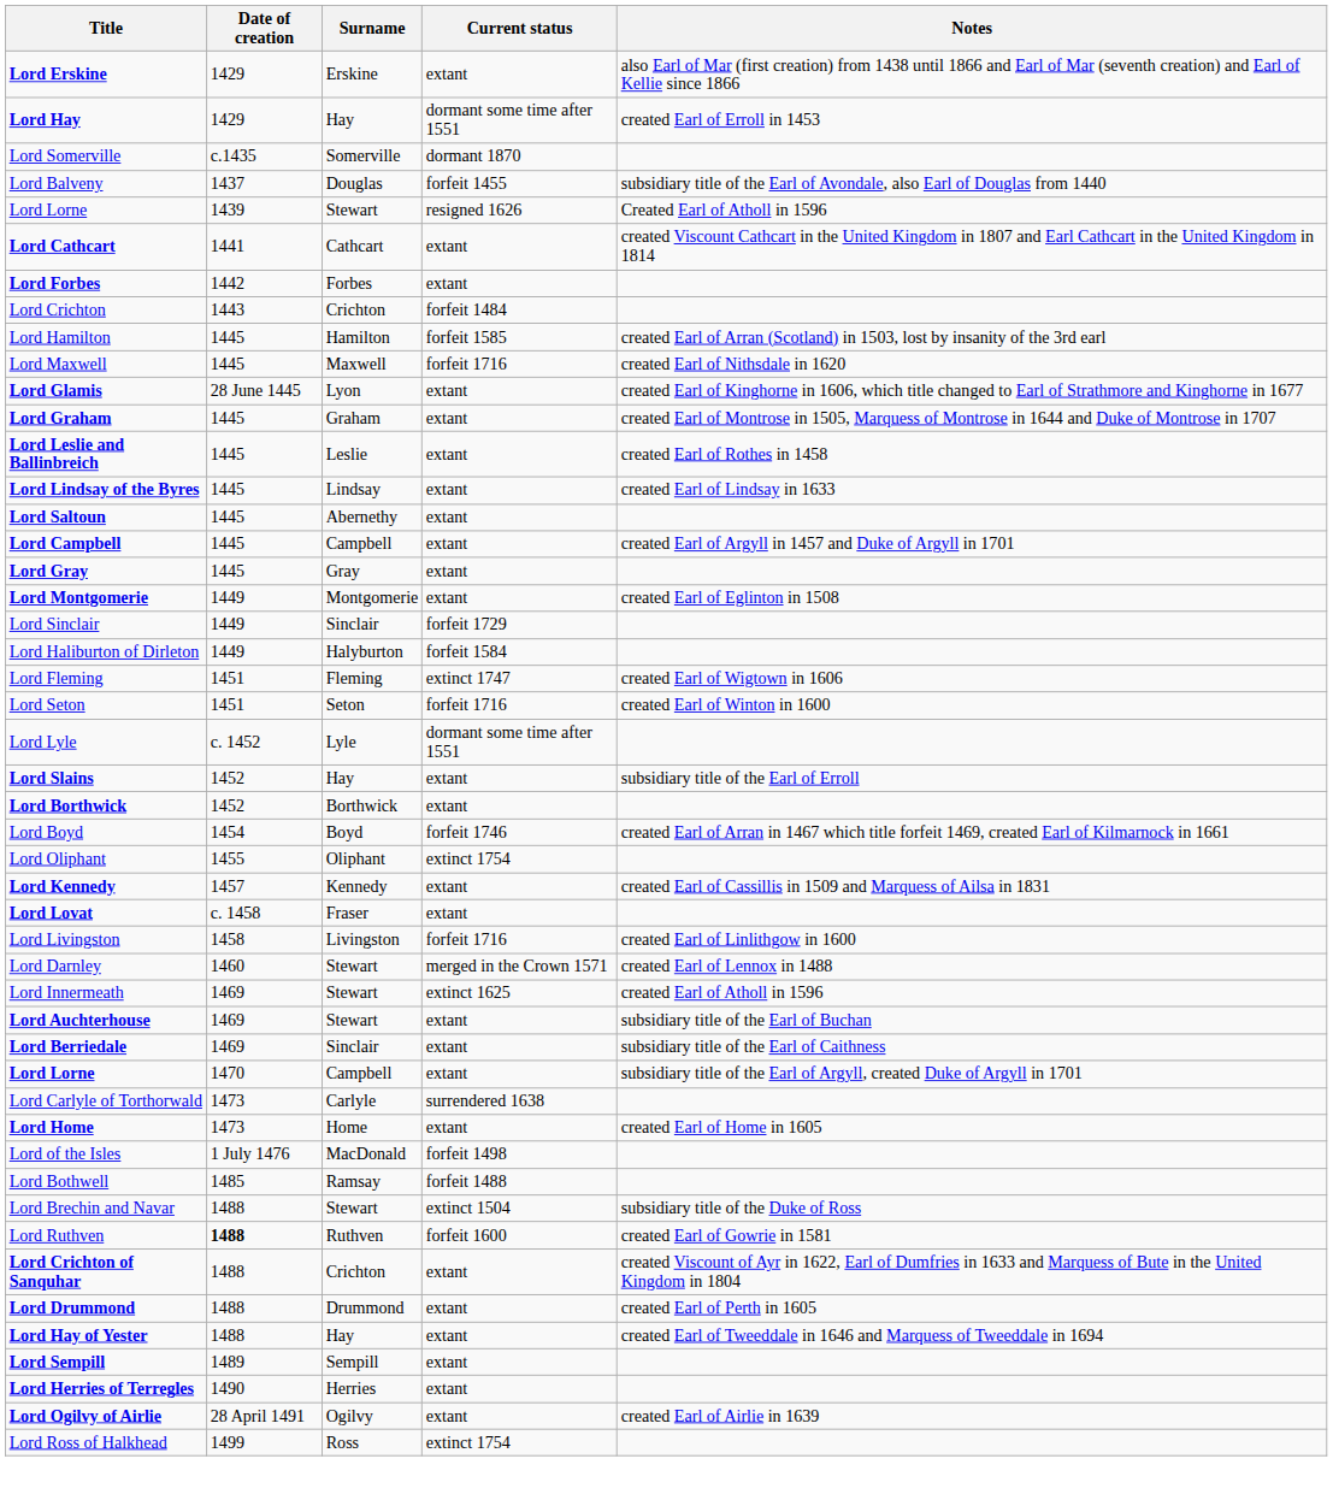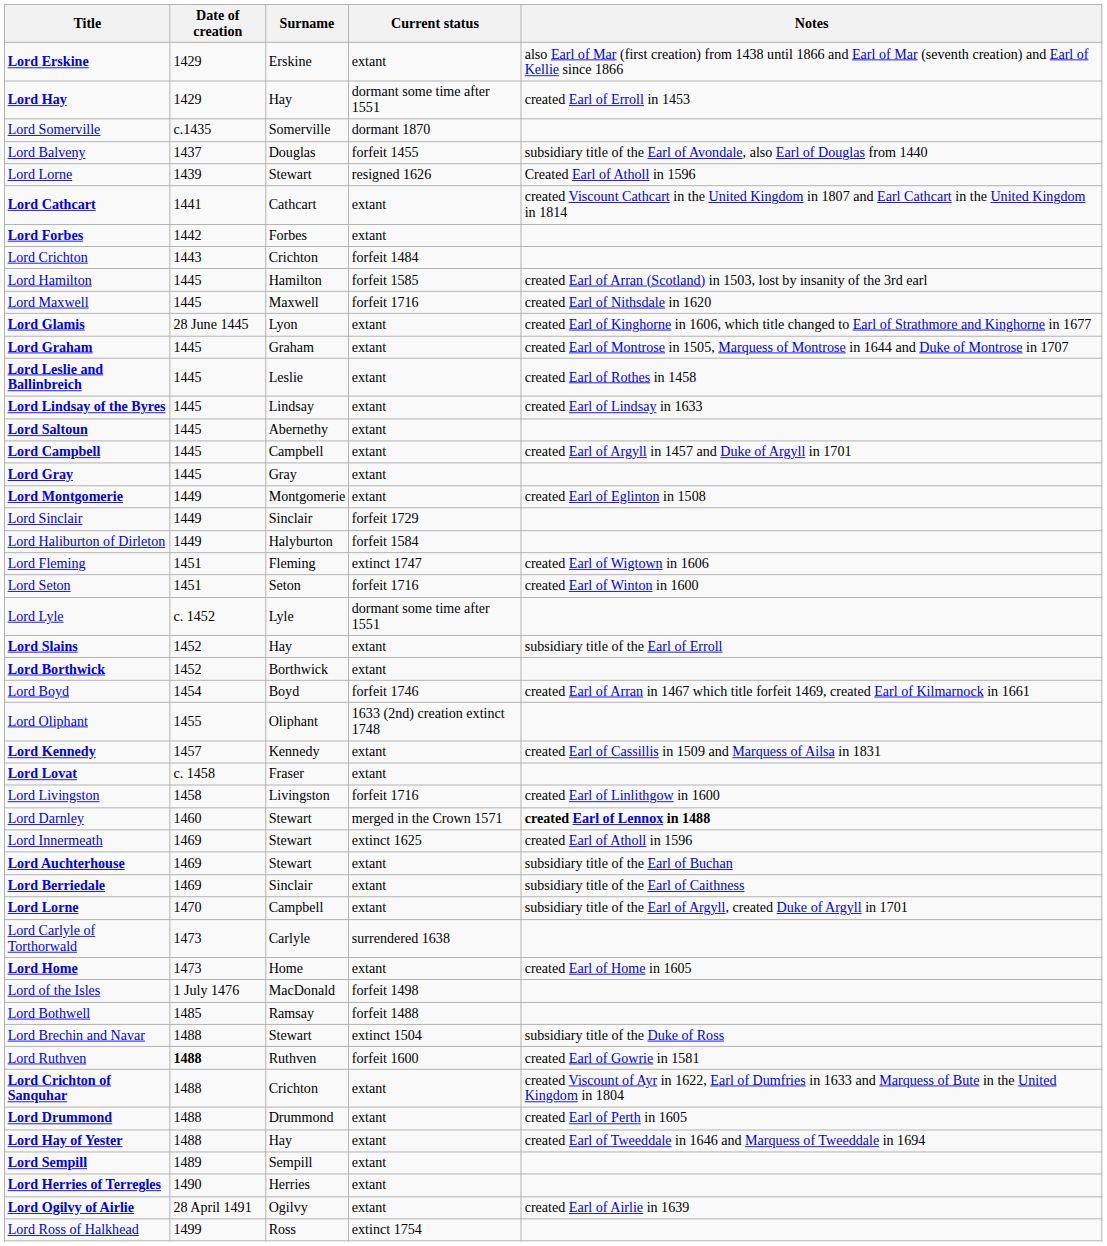Lord Oliphant | Current status: extinct 1754 -> 1633 (2nd) creation extinct 1748
Lord Darnley | Notes: normal -> bold
